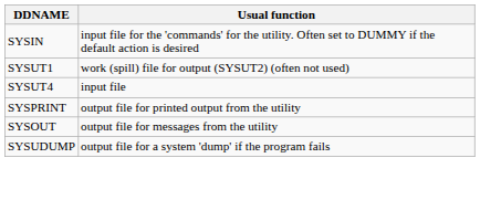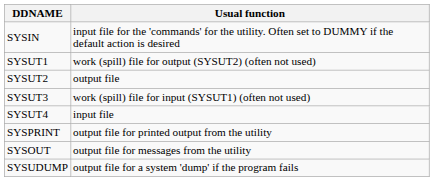+ row: SYSUT2 | output file
+ row: SYSUT3 | work (spill) file for input (SYSUT1) (often not used)
